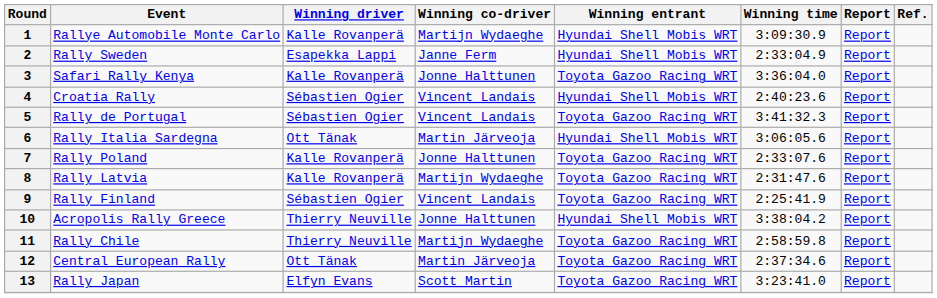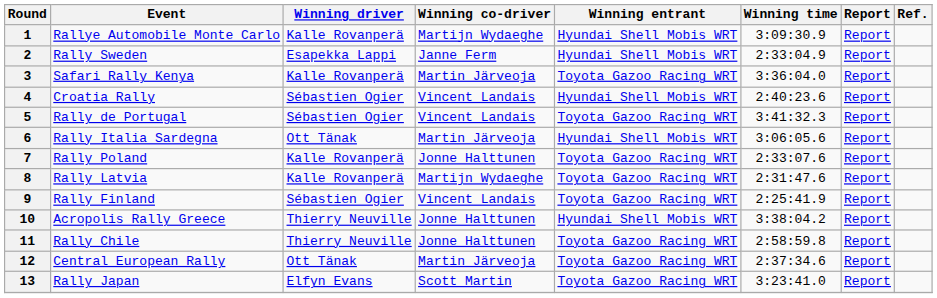3 | Winning co-driver: Jonne Halttunen -> Martin Järveoja
11 | Winning co-driver: Martijn Wydaeghe -> Jonne Halttunen
